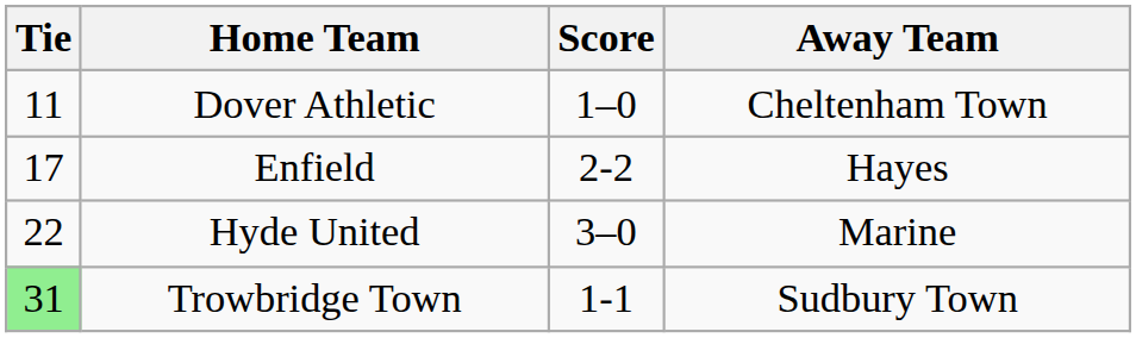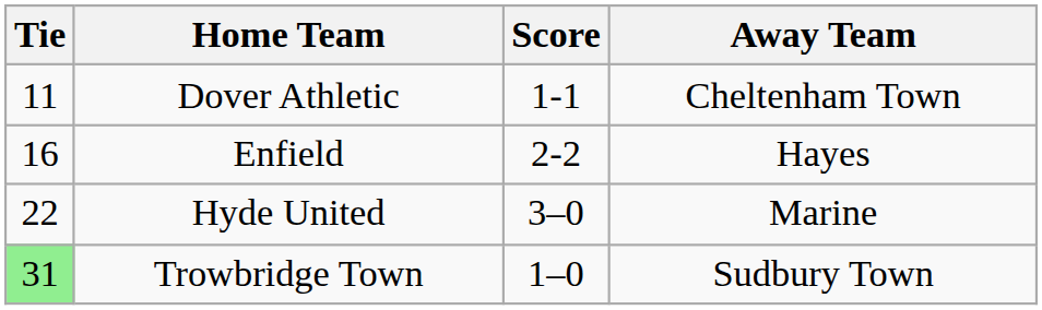Dover Athletic | Score: 1–0 -> 1-1
Enfield | Tie: 17 -> 16
Trowbridge Town | Score: 1-1 -> 1–0
